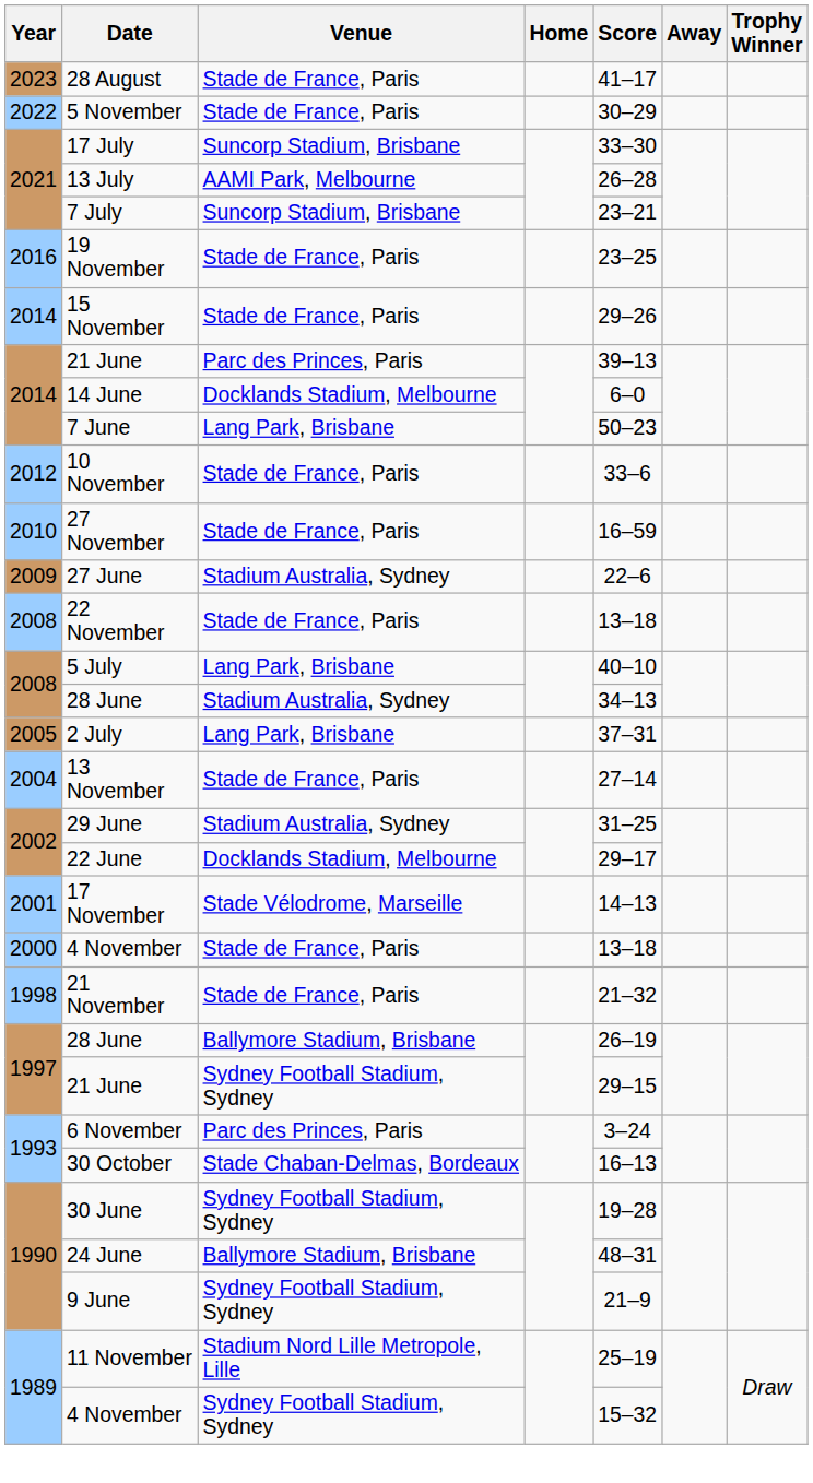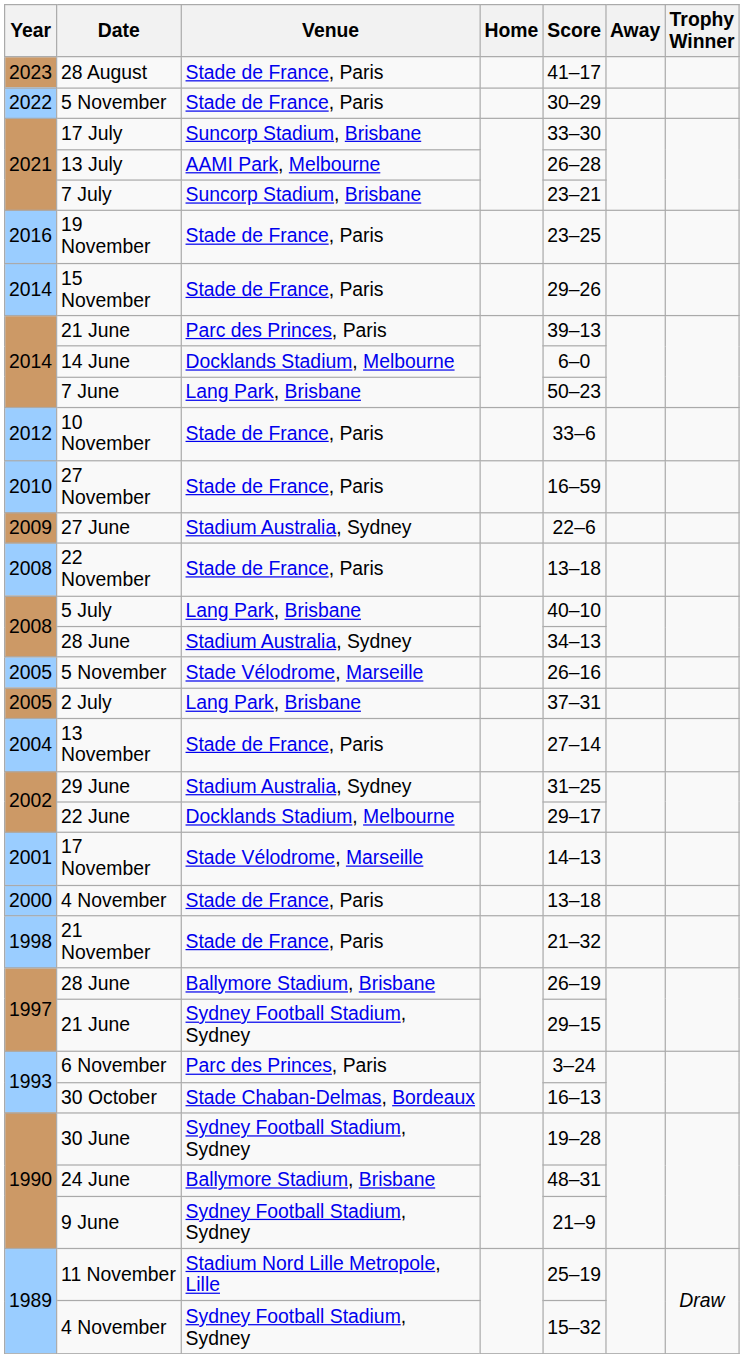+ row: 2005 | 5 November | Stade Vélodrome, Marseille | 26–16
